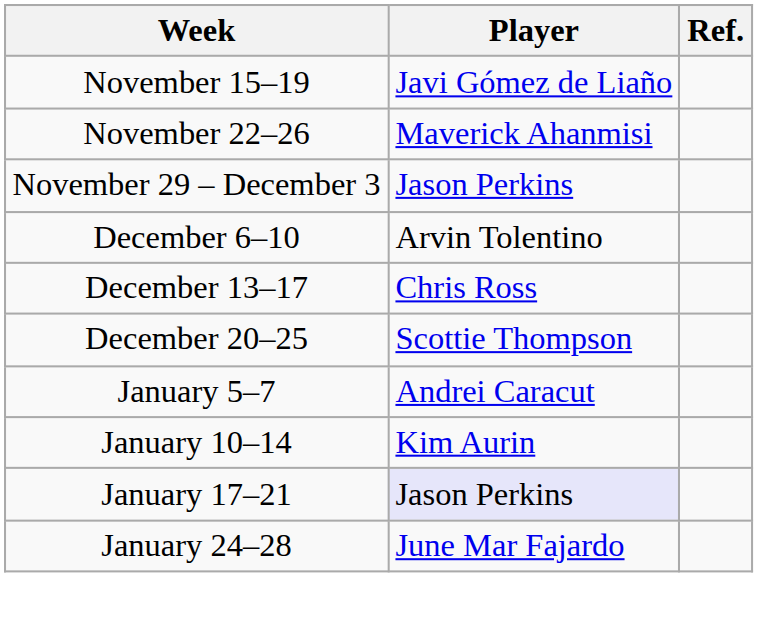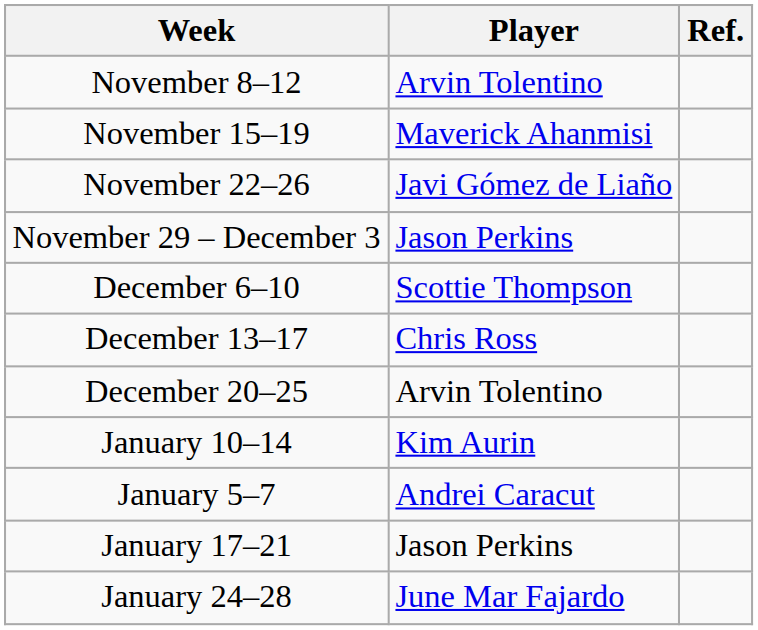+ row: November 8–12 | Arvin Tolentino
November 15–19 | Player: Javi Gómez de Liaño -> Maverick Ahanmisi
November 22–26 | Player: Maverick Ahanmisi -> Javi Gómez de Liaño
December 6–10 | Player: Arvin Tolentino -> Scottie Thompson
December 20–25 | Player: Scottie Thompson -> Arvin Tolentino
rows swapped: January 5–7 <-> January 10–14
January 17–21 | Player: lavender background -> no background
